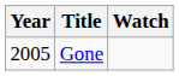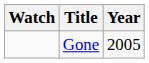columns swapped: Year <-> Watch
